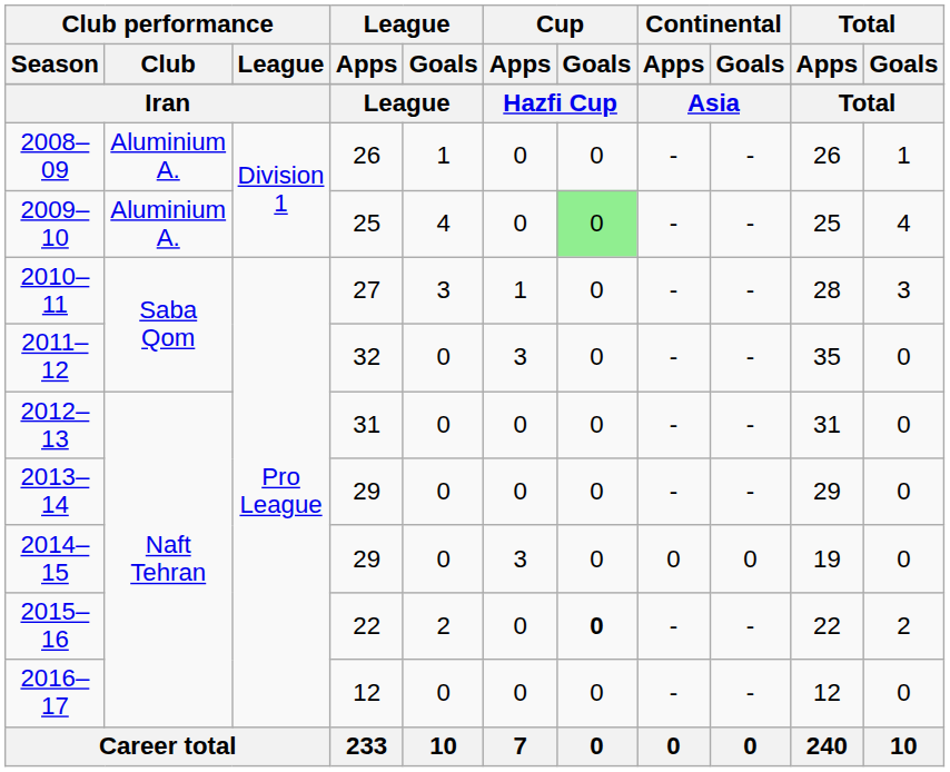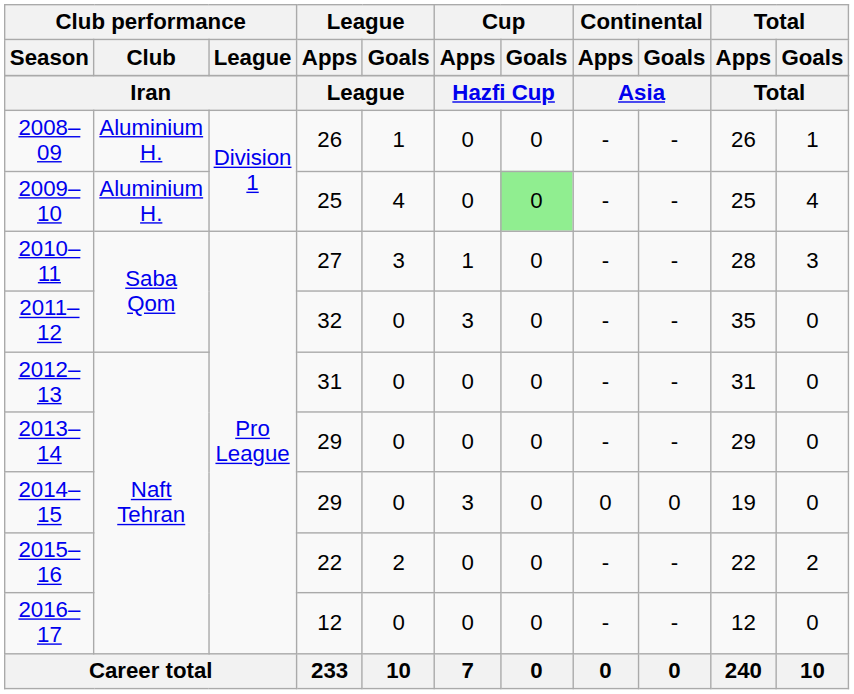2008–09 | Club performance / Club: Aluminium A. -> Aluminium H.
2009–10 | Club performance / Club: Aluminium A. -> Aluminium H.
2015–16 | Cup / Goals: bold -> normal
